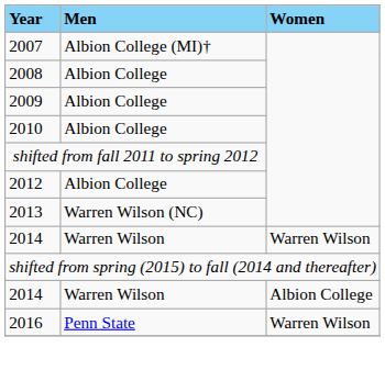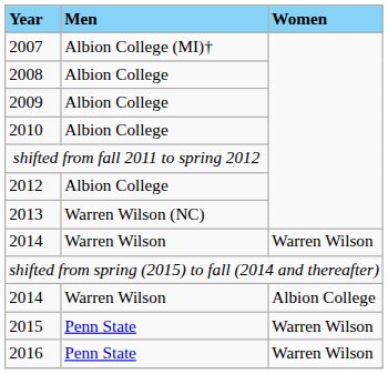+ row: 2015 | Penn State | Warren Wilson
